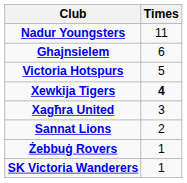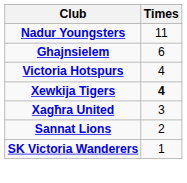Victoria Hotspurs | Times: 5 -> 4
- row: Żebbuġ Rovers | 1
